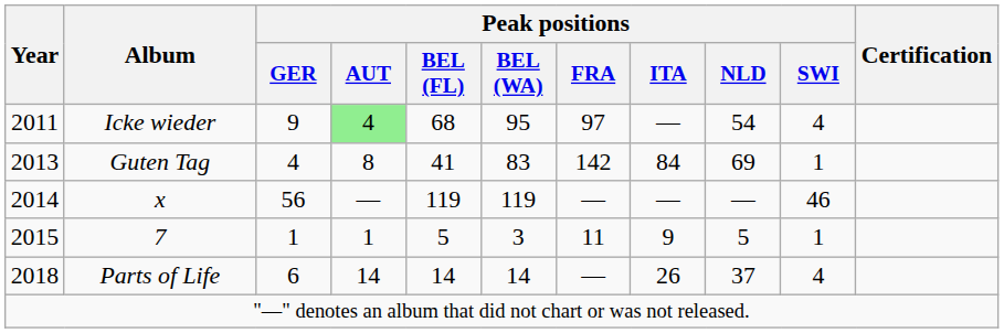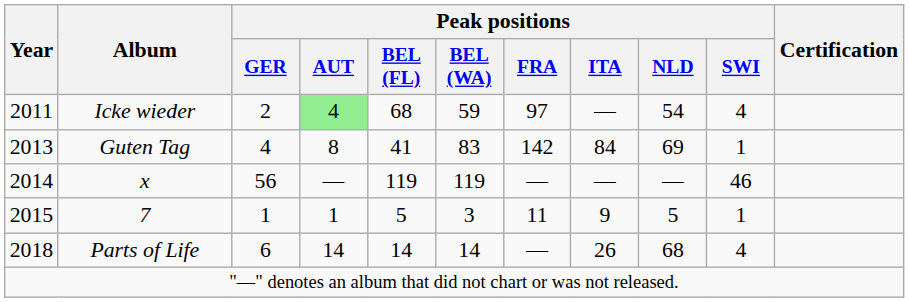Icke wieder | Peak positions / GER: 9 -> 2
Icke wieder | Peak positions / BEL (WA): 95 -> 59
Parts of Life | Peak positions / NLD: 37 -> 68
